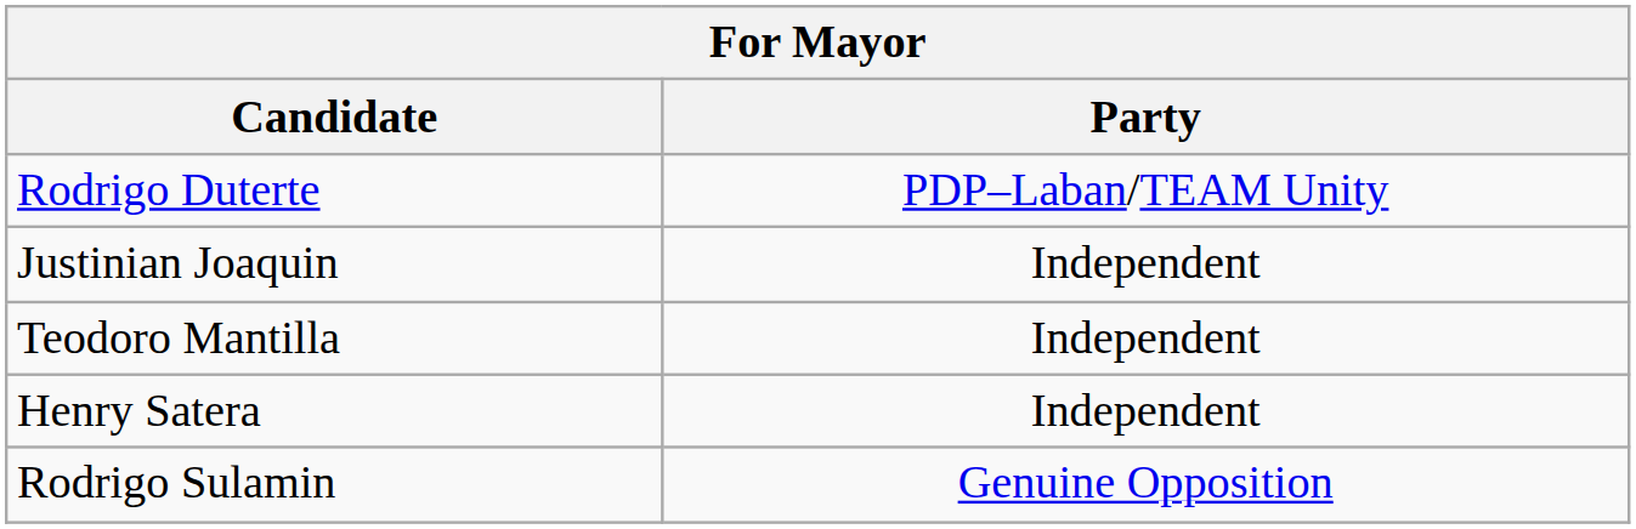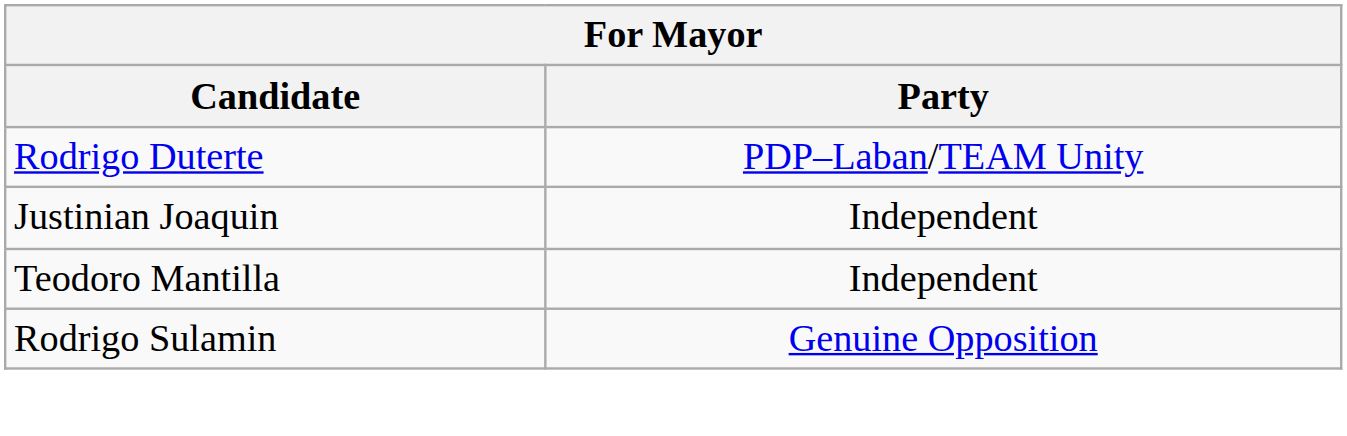- row: Henry Satera | Independent
